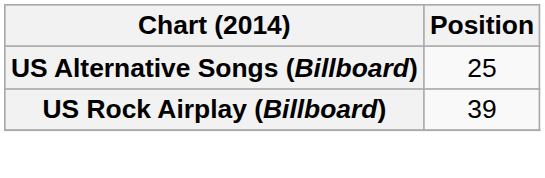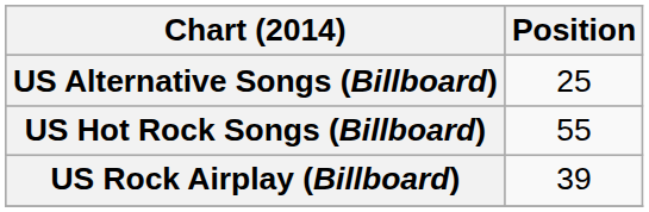+ row: US Hot Rock Songs (Billboard) | 55
